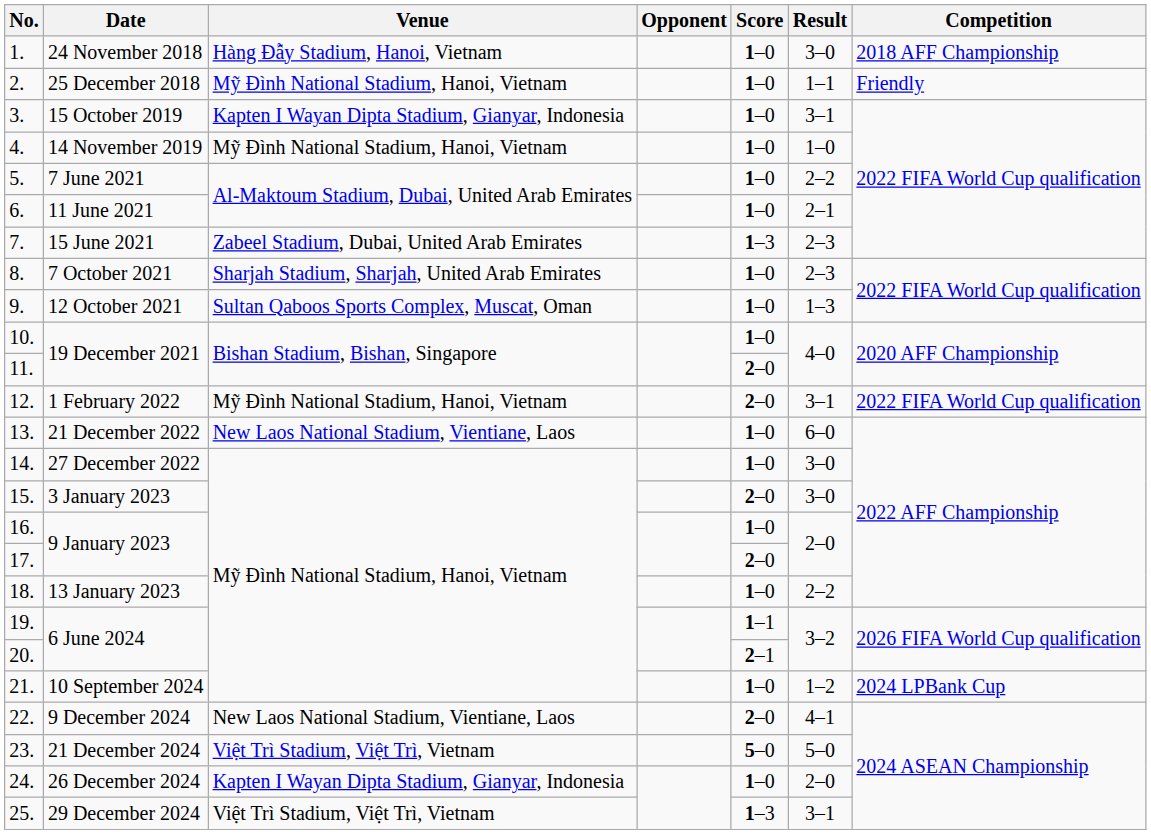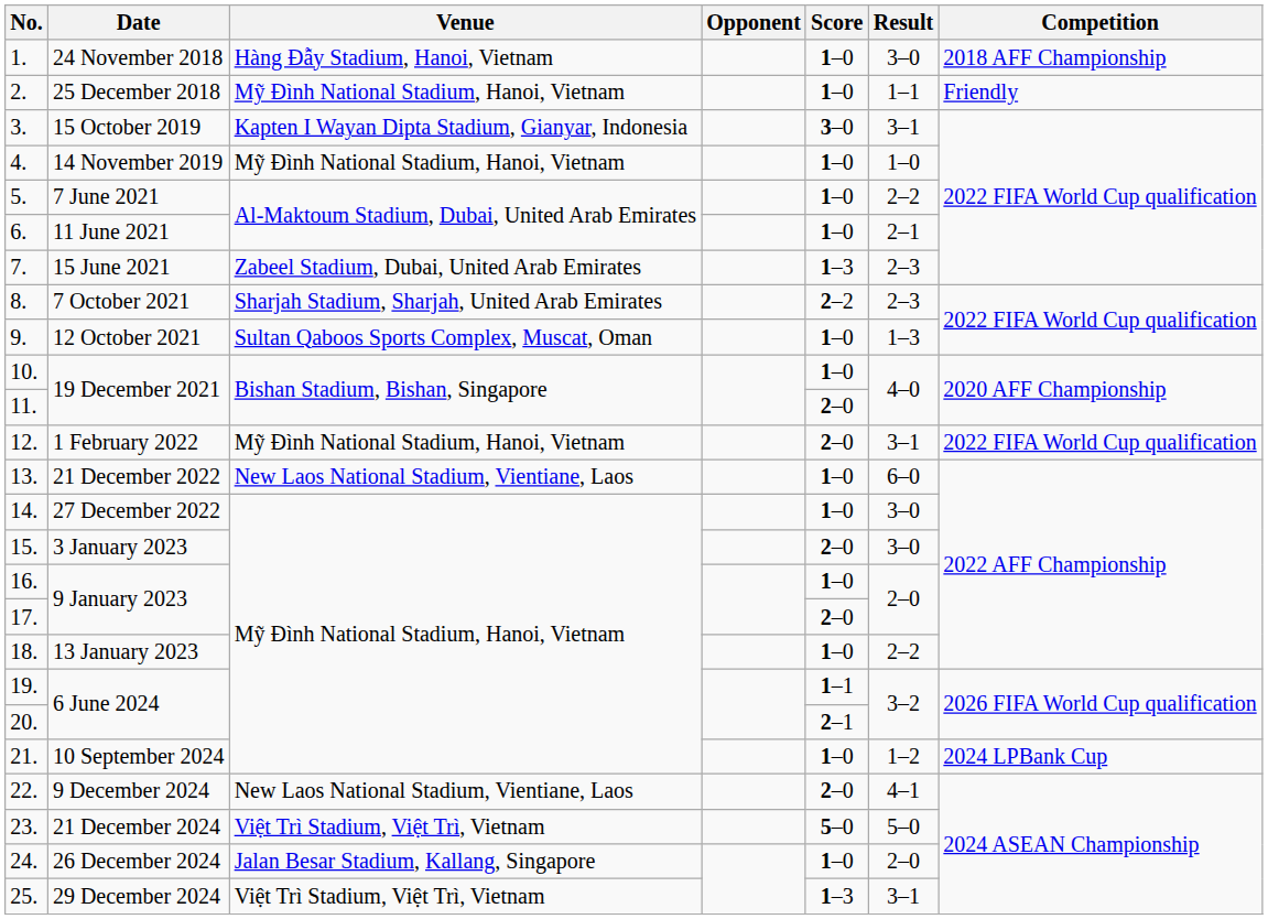3. | Score: 1–0 -> 3–0
8. | Score: 1–0 -> 2–2
24. | Venue: Kapten I Wayan Dipta Stadium, Gianyar, Indonesia -> Jalan Besar Stadium, Kallang, Singapore
